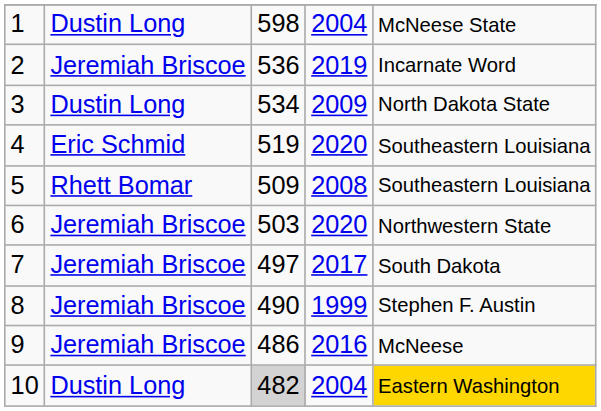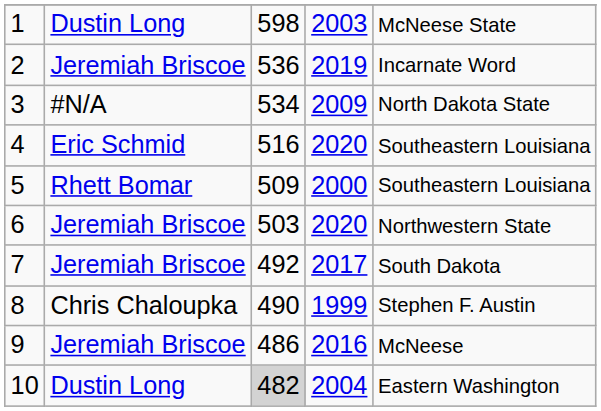1 | column 4: 2004 -> 2003
3 | column 2: Dustin Long -> #N/A
4 | column 3: 519 -> 516
5 | column 4: 2008 -> 2000
7 | column 3: 497 -> 492
8 | column 2: Jeremiah Briscoe -> Chris Chaloupka
10 | column 5: gold background -> no background
